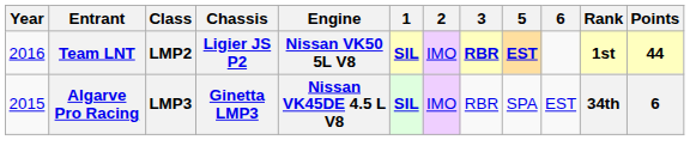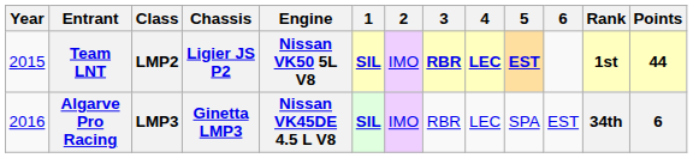+ column: 4 | LEC | LEC
Team LNT | Year: 2016 -> 2015
Algarve Pro Racing | Year: 2015 -> 2016
